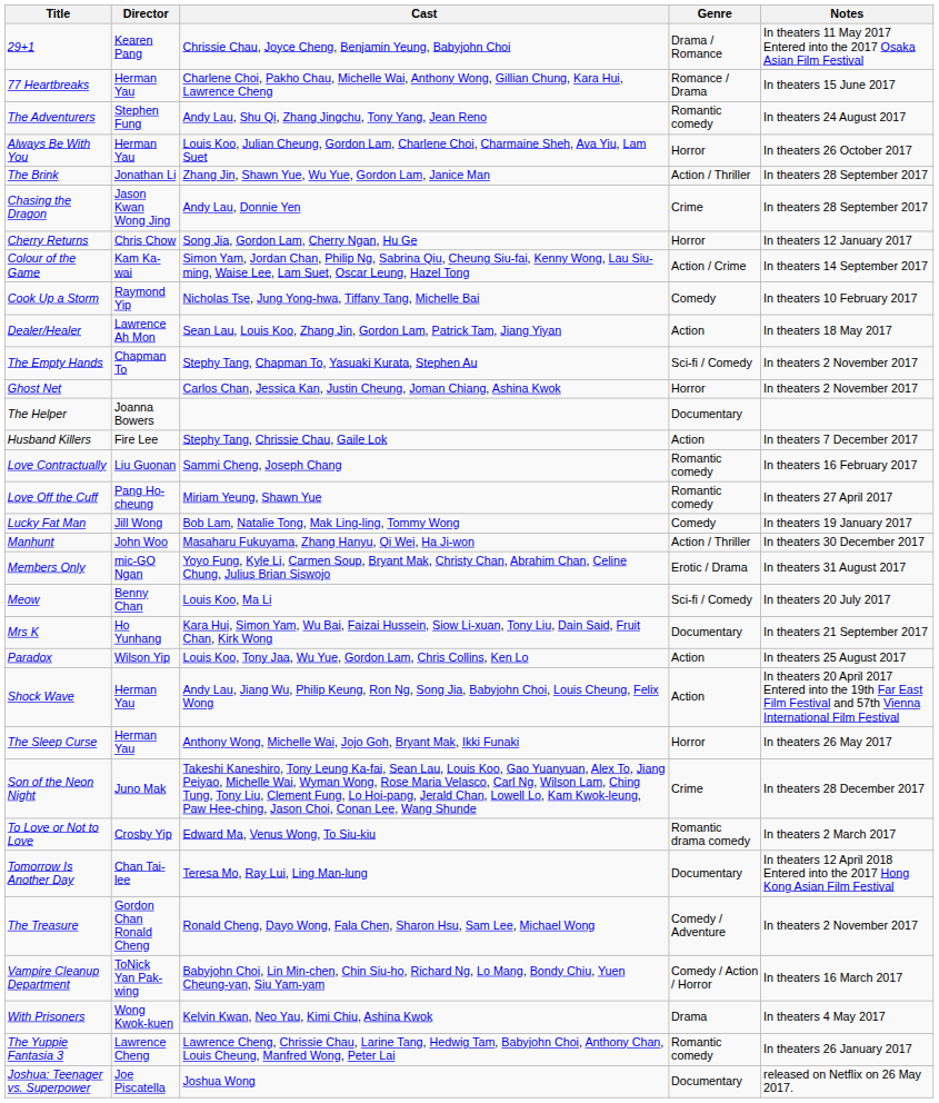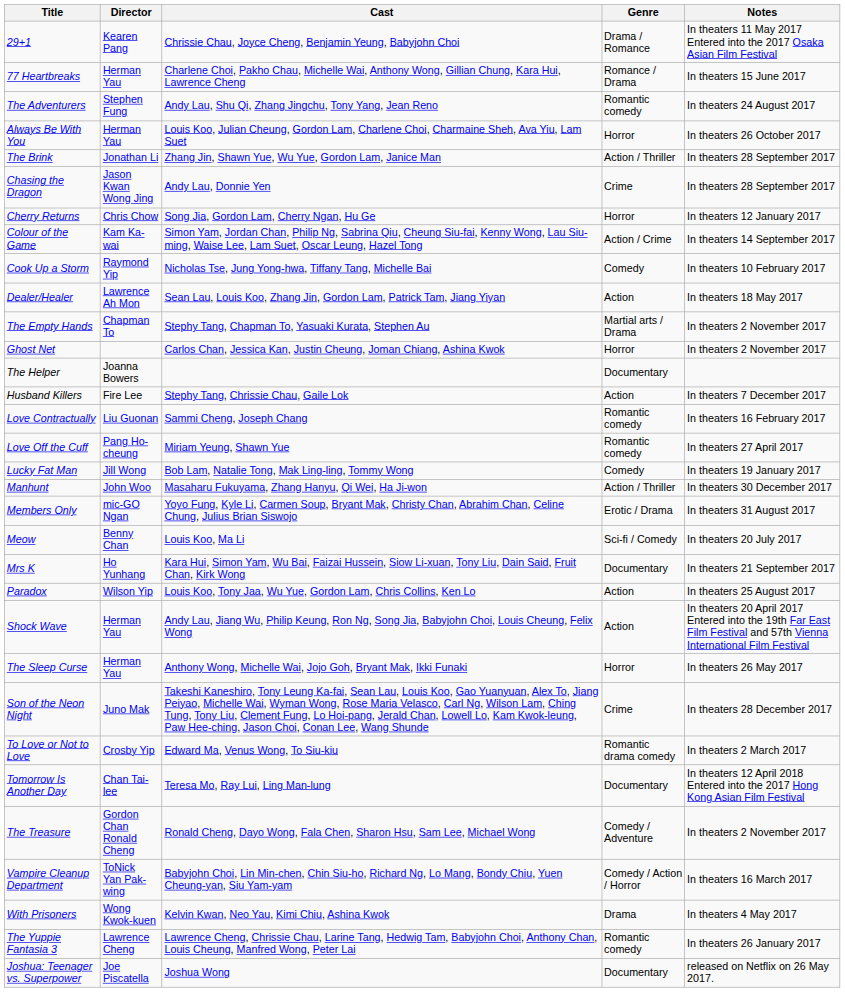The Empty Hands | Genre: Sci-fi / Comedy -> Martial arts / Drama
